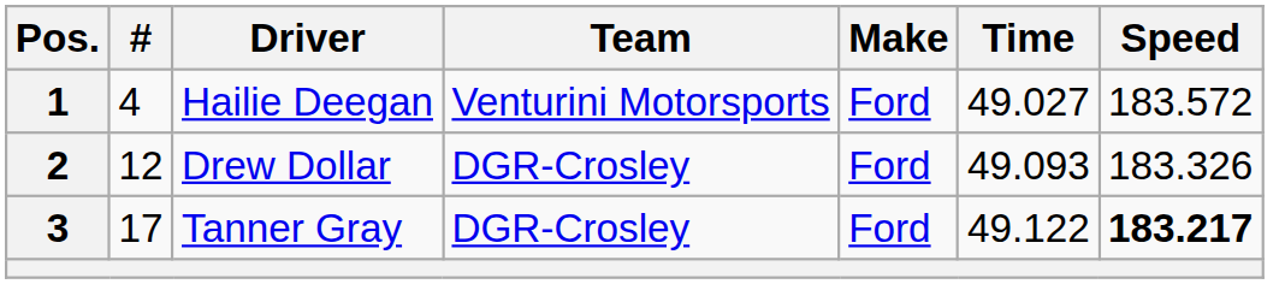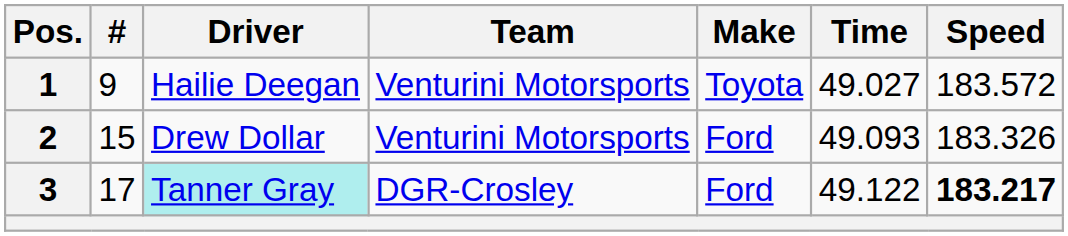1 | #: 4 -> 9
1 | Make: Ford -> Toyota
2 | #: 12 -> 15
2 | Team: DGR-Crosley -> Venturini Motorsports
3 | Driver: no background -> paleturquoise background
